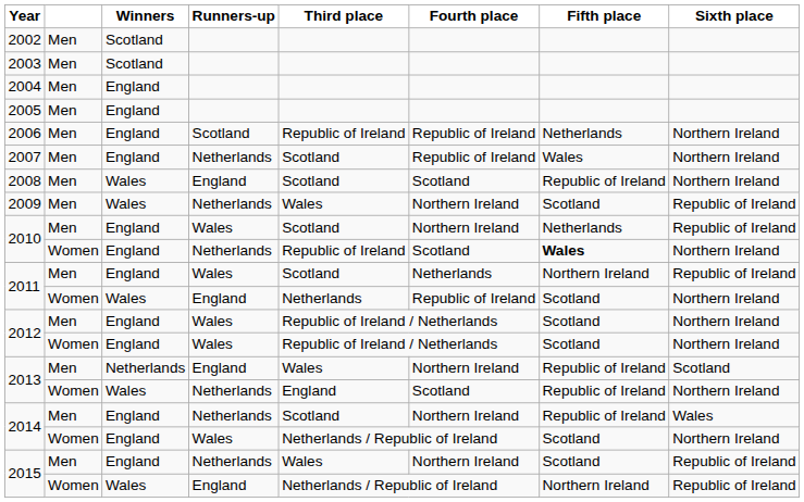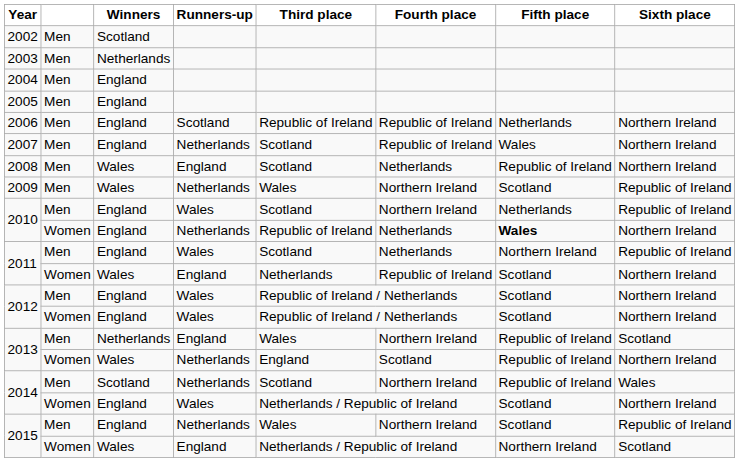2003 | Winners: Scotland -> Netherlands
2008 | Fourth place: Scotland -> Netherlands
2010 / Women | Fourth place: Scotland -> Netherlands
2014 / Men | Winners: England -> Scotland
2015 / Women | Sixth place: Republic of Ireland -> Scotland
